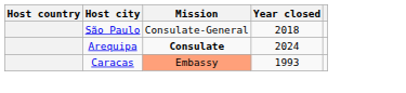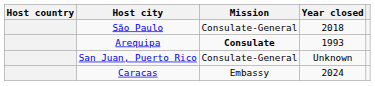Arequipa | Year closed: 2024 -> 1993
+ row: San Juan, Puerto Rico | Consulate-General | Unknown
Caracas | Mission: lightsalmon background -> no background
Caracas | Year closed: 1993 -> 2024
